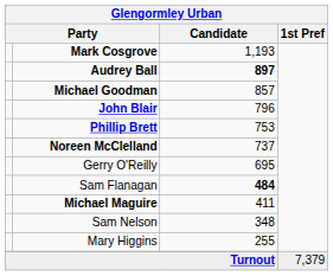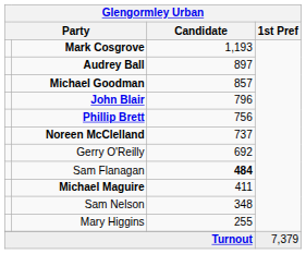Audrey Ball | Candidate: bold -> normal
Phillip Brett | Candidate: 753 -> 756
Gerry O'Reilly | Candidate: 695 -> 692
